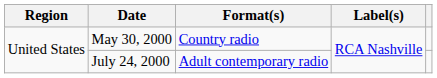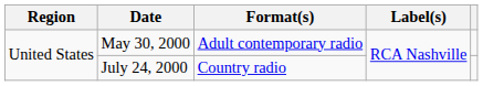May 30, 2000 | Format(s): Country radio -> Adult contemporary radio
July 24, 2000 | Format(s): Adult contemporary radio -> Country radio
